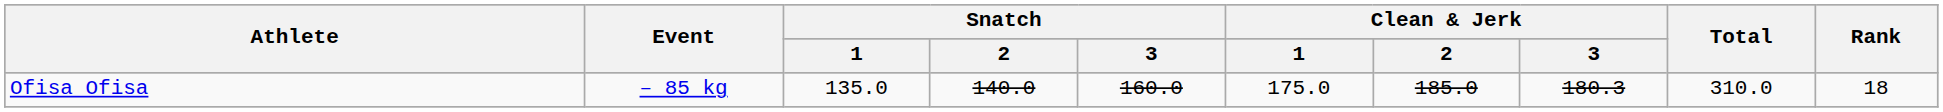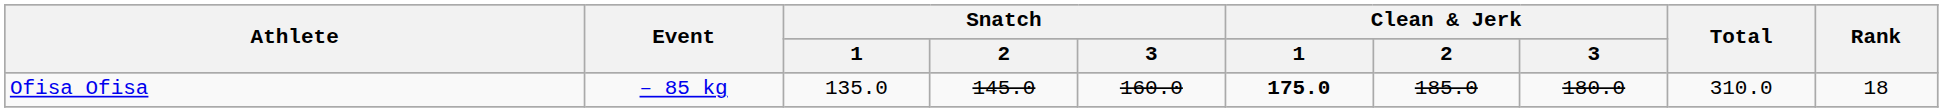Ofisa Ofisa | Snatch / 2: 140.0 -> 145.0
Ofisa Ofisa | Clean & Jerk / 1: normal -> bold
Ofisa Ofisa | Clean & Jerk / 3: 180.3 -> 180.0
